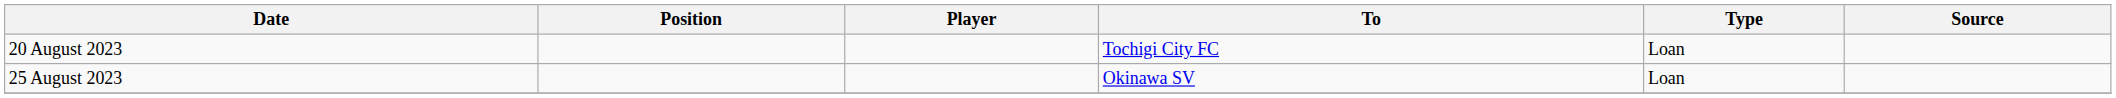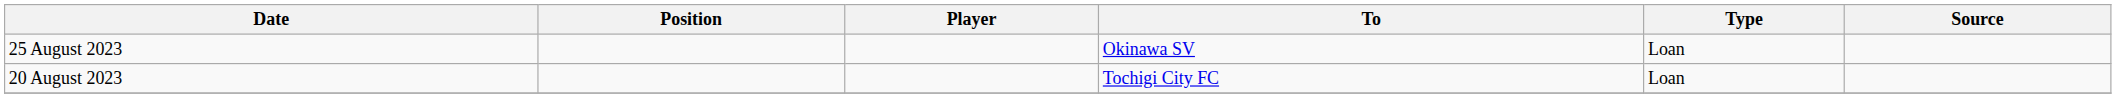rows swapped: 20 August 2023 <-> 25 August 2023
